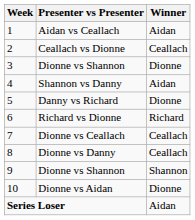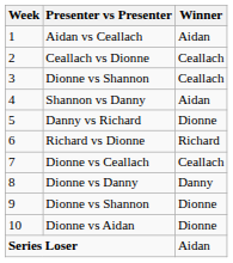3 / Dionne vs Shannon | Winner: Dionne -> Ceallach
Dionne vs Danny | Winner: Ceallach -> Danny
9 / Dionne vs Shannon | Winner: Shannon -> Dionne
